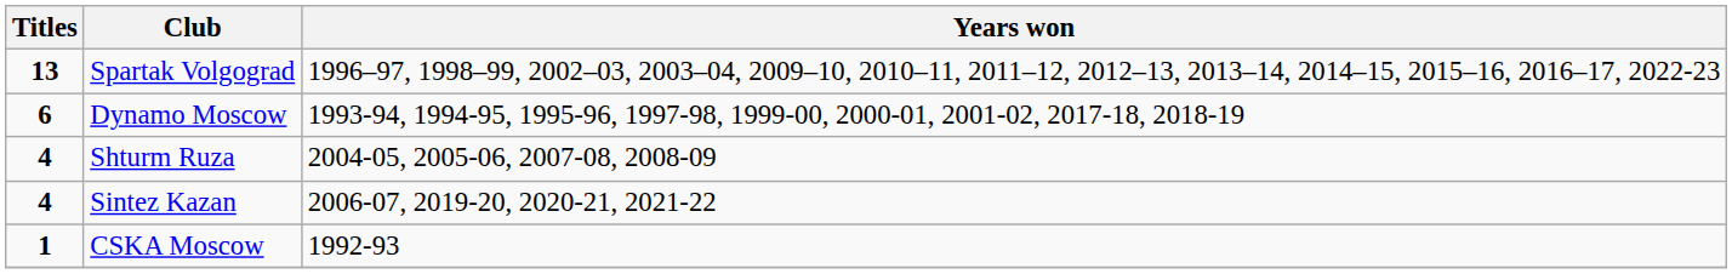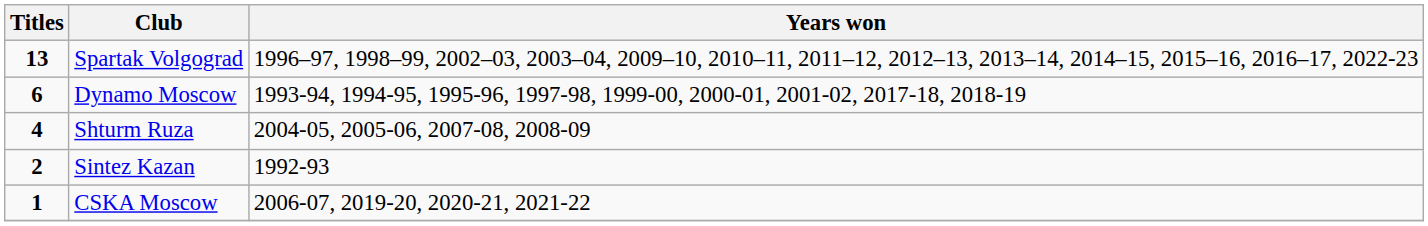Sintez Kazan | Titles: 4 -> 2
Sintez Kazan | Years won: 2006-07, 2019-20, 2020-21, 2021-22 -> 1992-93
CSKA Moscow | Years won: 1992-93 -> 2006-07, 2019-20, 2020-21, 2021-22
